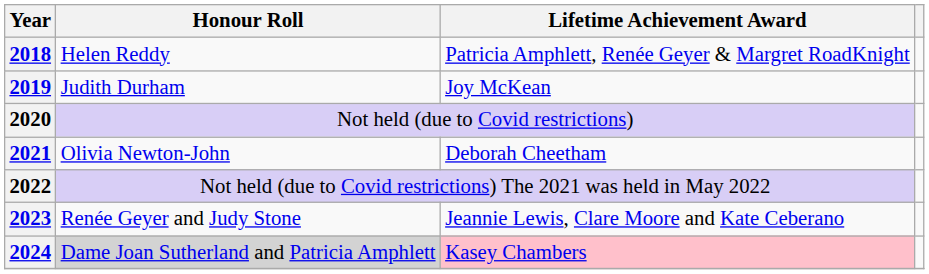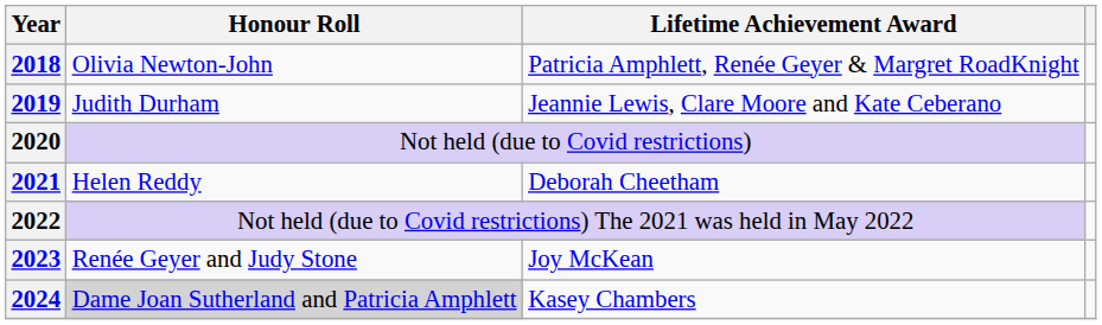2018 | Honour Roll: Helen Reddy -> Olivia Newton-John
2019 | Lifetime Achievement Award: Joy McKean -> Jeannie Lewis, Clare Moore and Kate Ceberano
2021 | Honour Roll: Olivia Newton-John -> Helen Reddy
2023 | Lifetime Achievement Award: Jeannie Lewis, Clare Moore and Kate Ceberano -> Joy McKean
2024 | Lifetime Achievement Award: pink background -> no background
